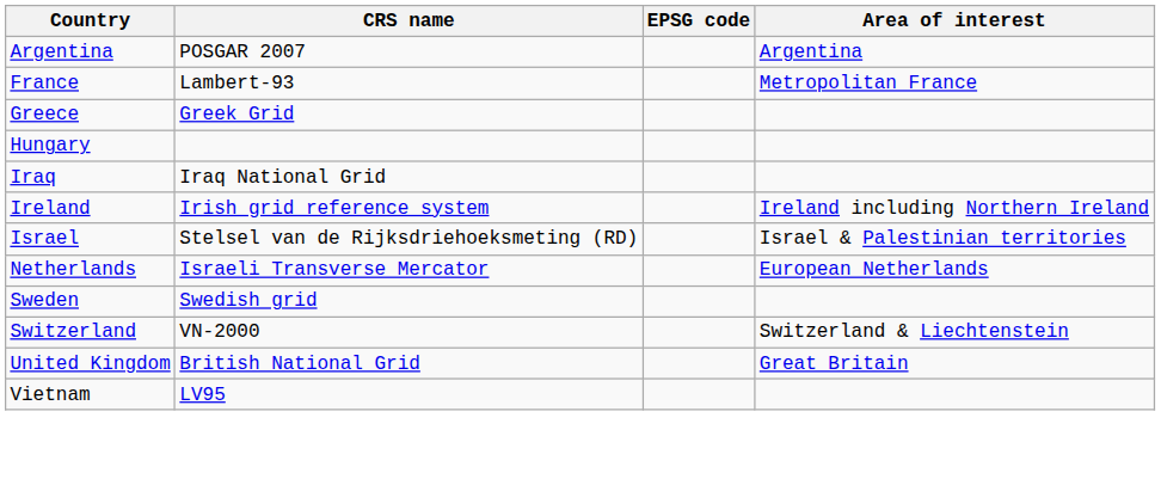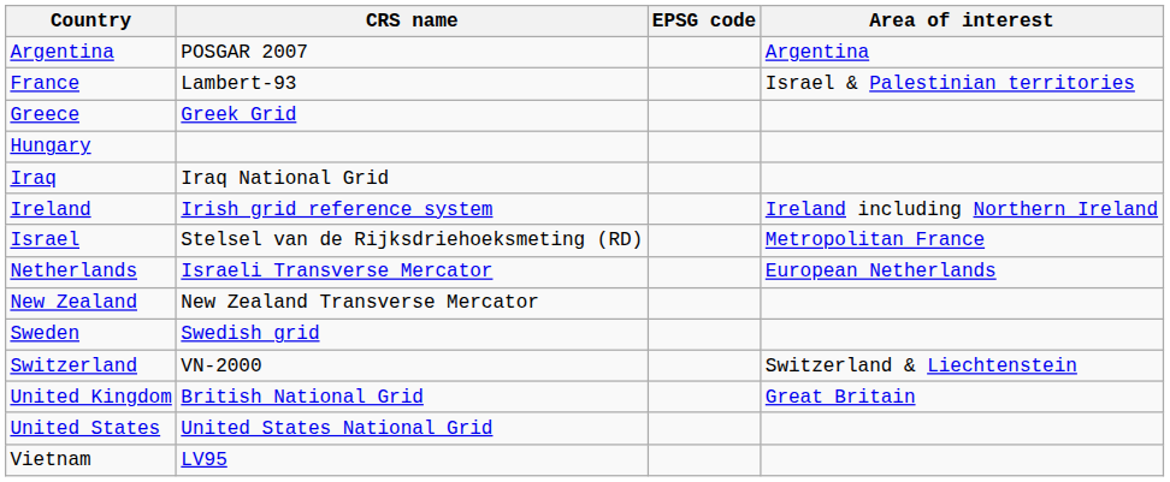France | Area of interest: Metropolitan France -> Israel & Palestinian territories
Israel | Area of interest: Israel & Palestinian territories -> Metropolitan France
+ row: New Zealand | New Zealand Transverse Mercator
+ row: United States | United States National Grid
